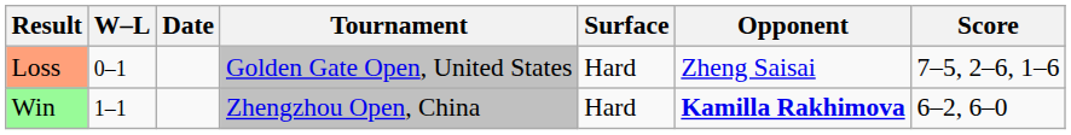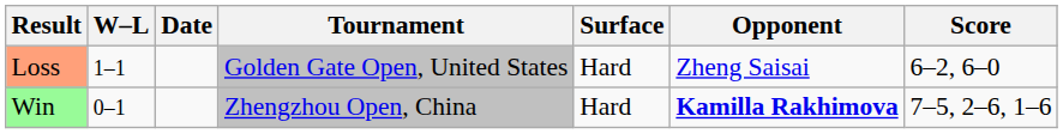Loss | W–L: 0–1 -> 1–1
Loss | Score: 7–5, 2–6, 1–6 -> 6–2, 6–0
Win | W–L: 1–1 -> 0–1
Win | Score: 6–2, 6–0 -> 7–5, 2–6, 1–6
